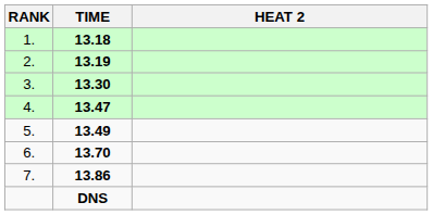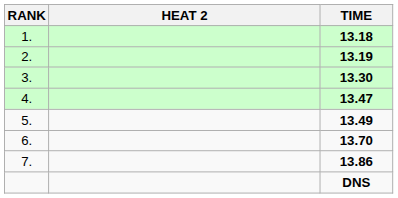columns swapped: HEAT 2 <-> TIME
